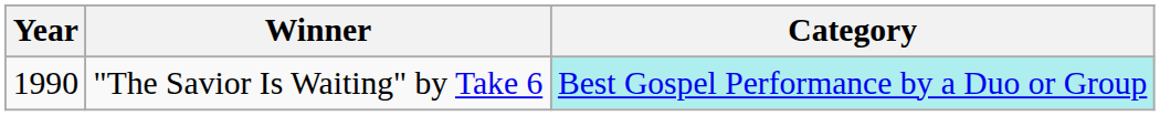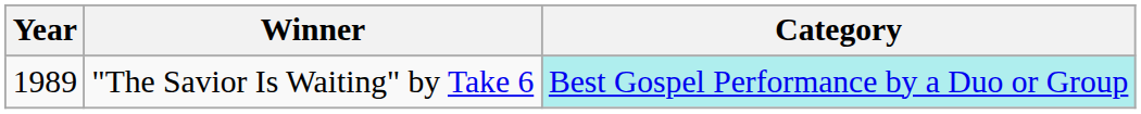"The Savior Is Waiting" by Take 6 | Year: 1990 -> 1989
